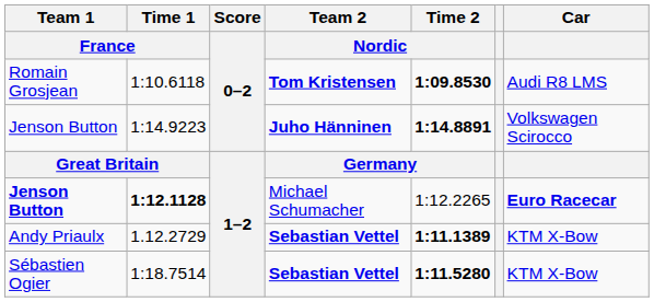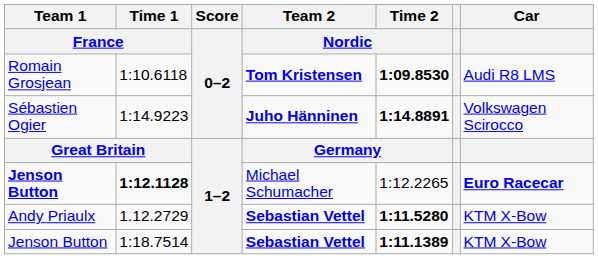1:14.9223 | Team 1 / France: Jenson Button -> Sébastien Ogier
1.12.2729 | Time 2 / Nordic: 1:11.1389 -> 1:11.5280
1:18.7514 | Team 1 / France: Sébastien Ogier -> Jenson Button
1:18.7514 | Time 2 / Nordic: 1:11.5280 -> 1:11.1389
